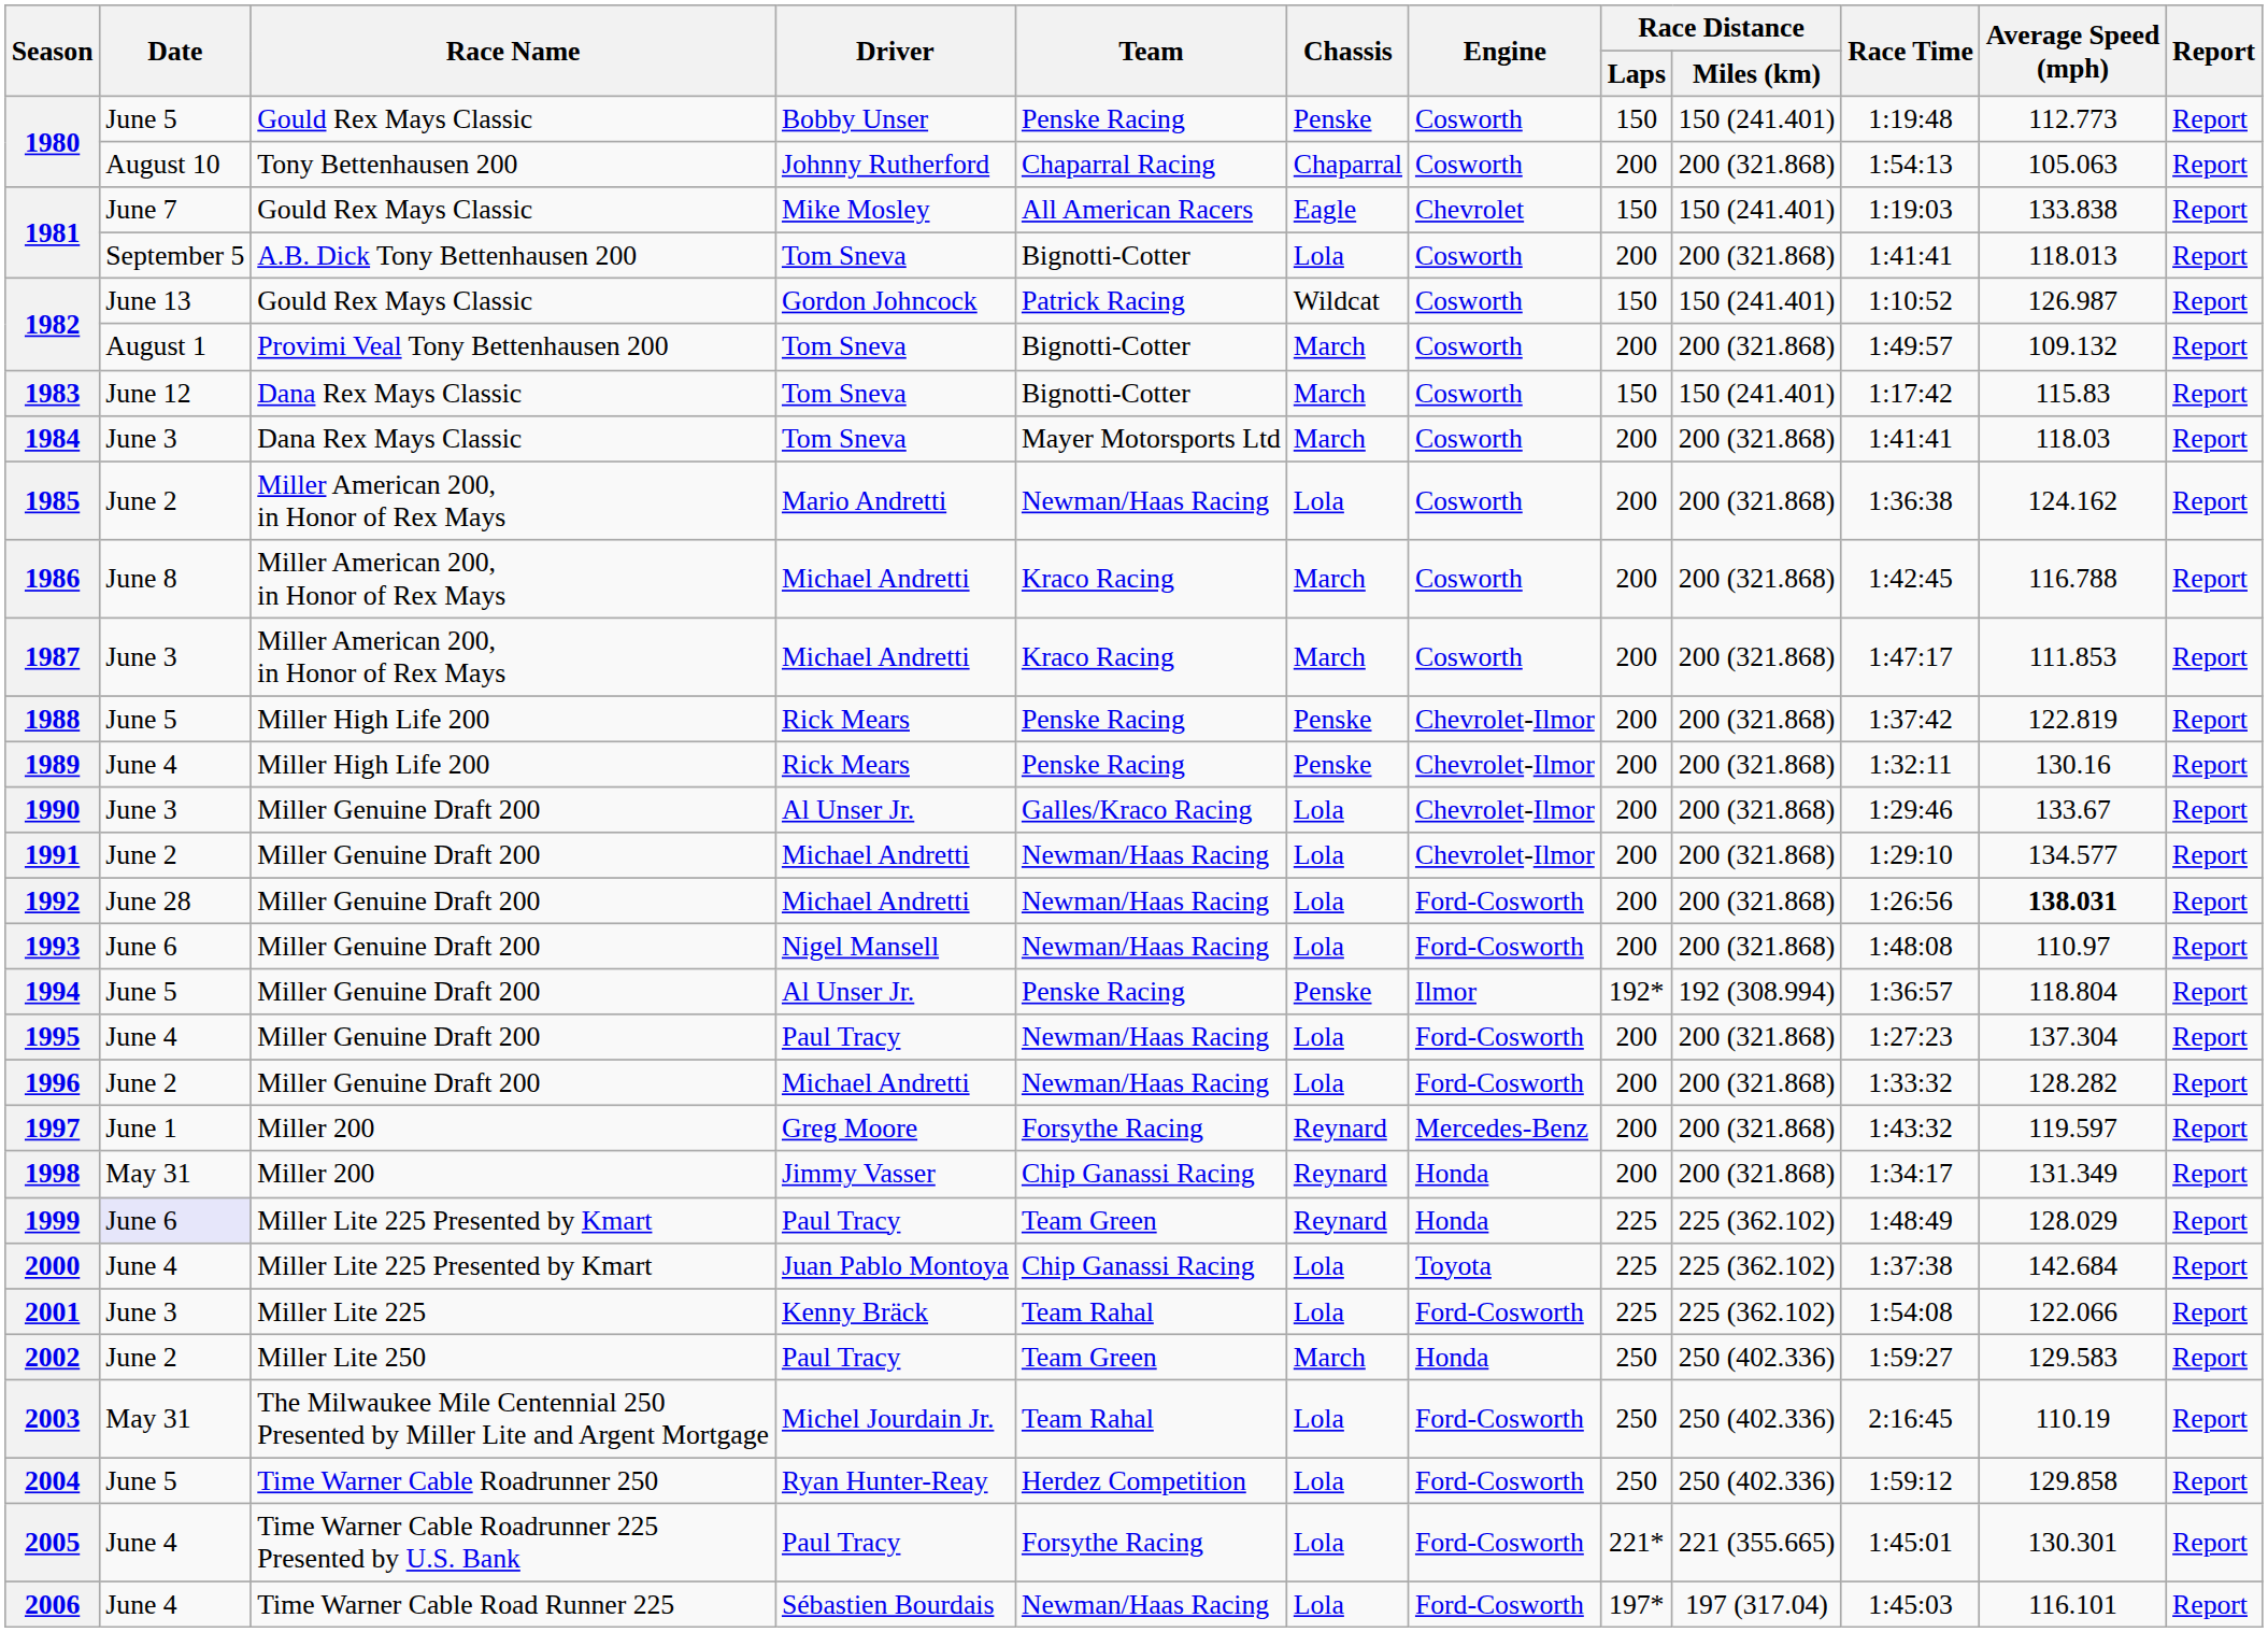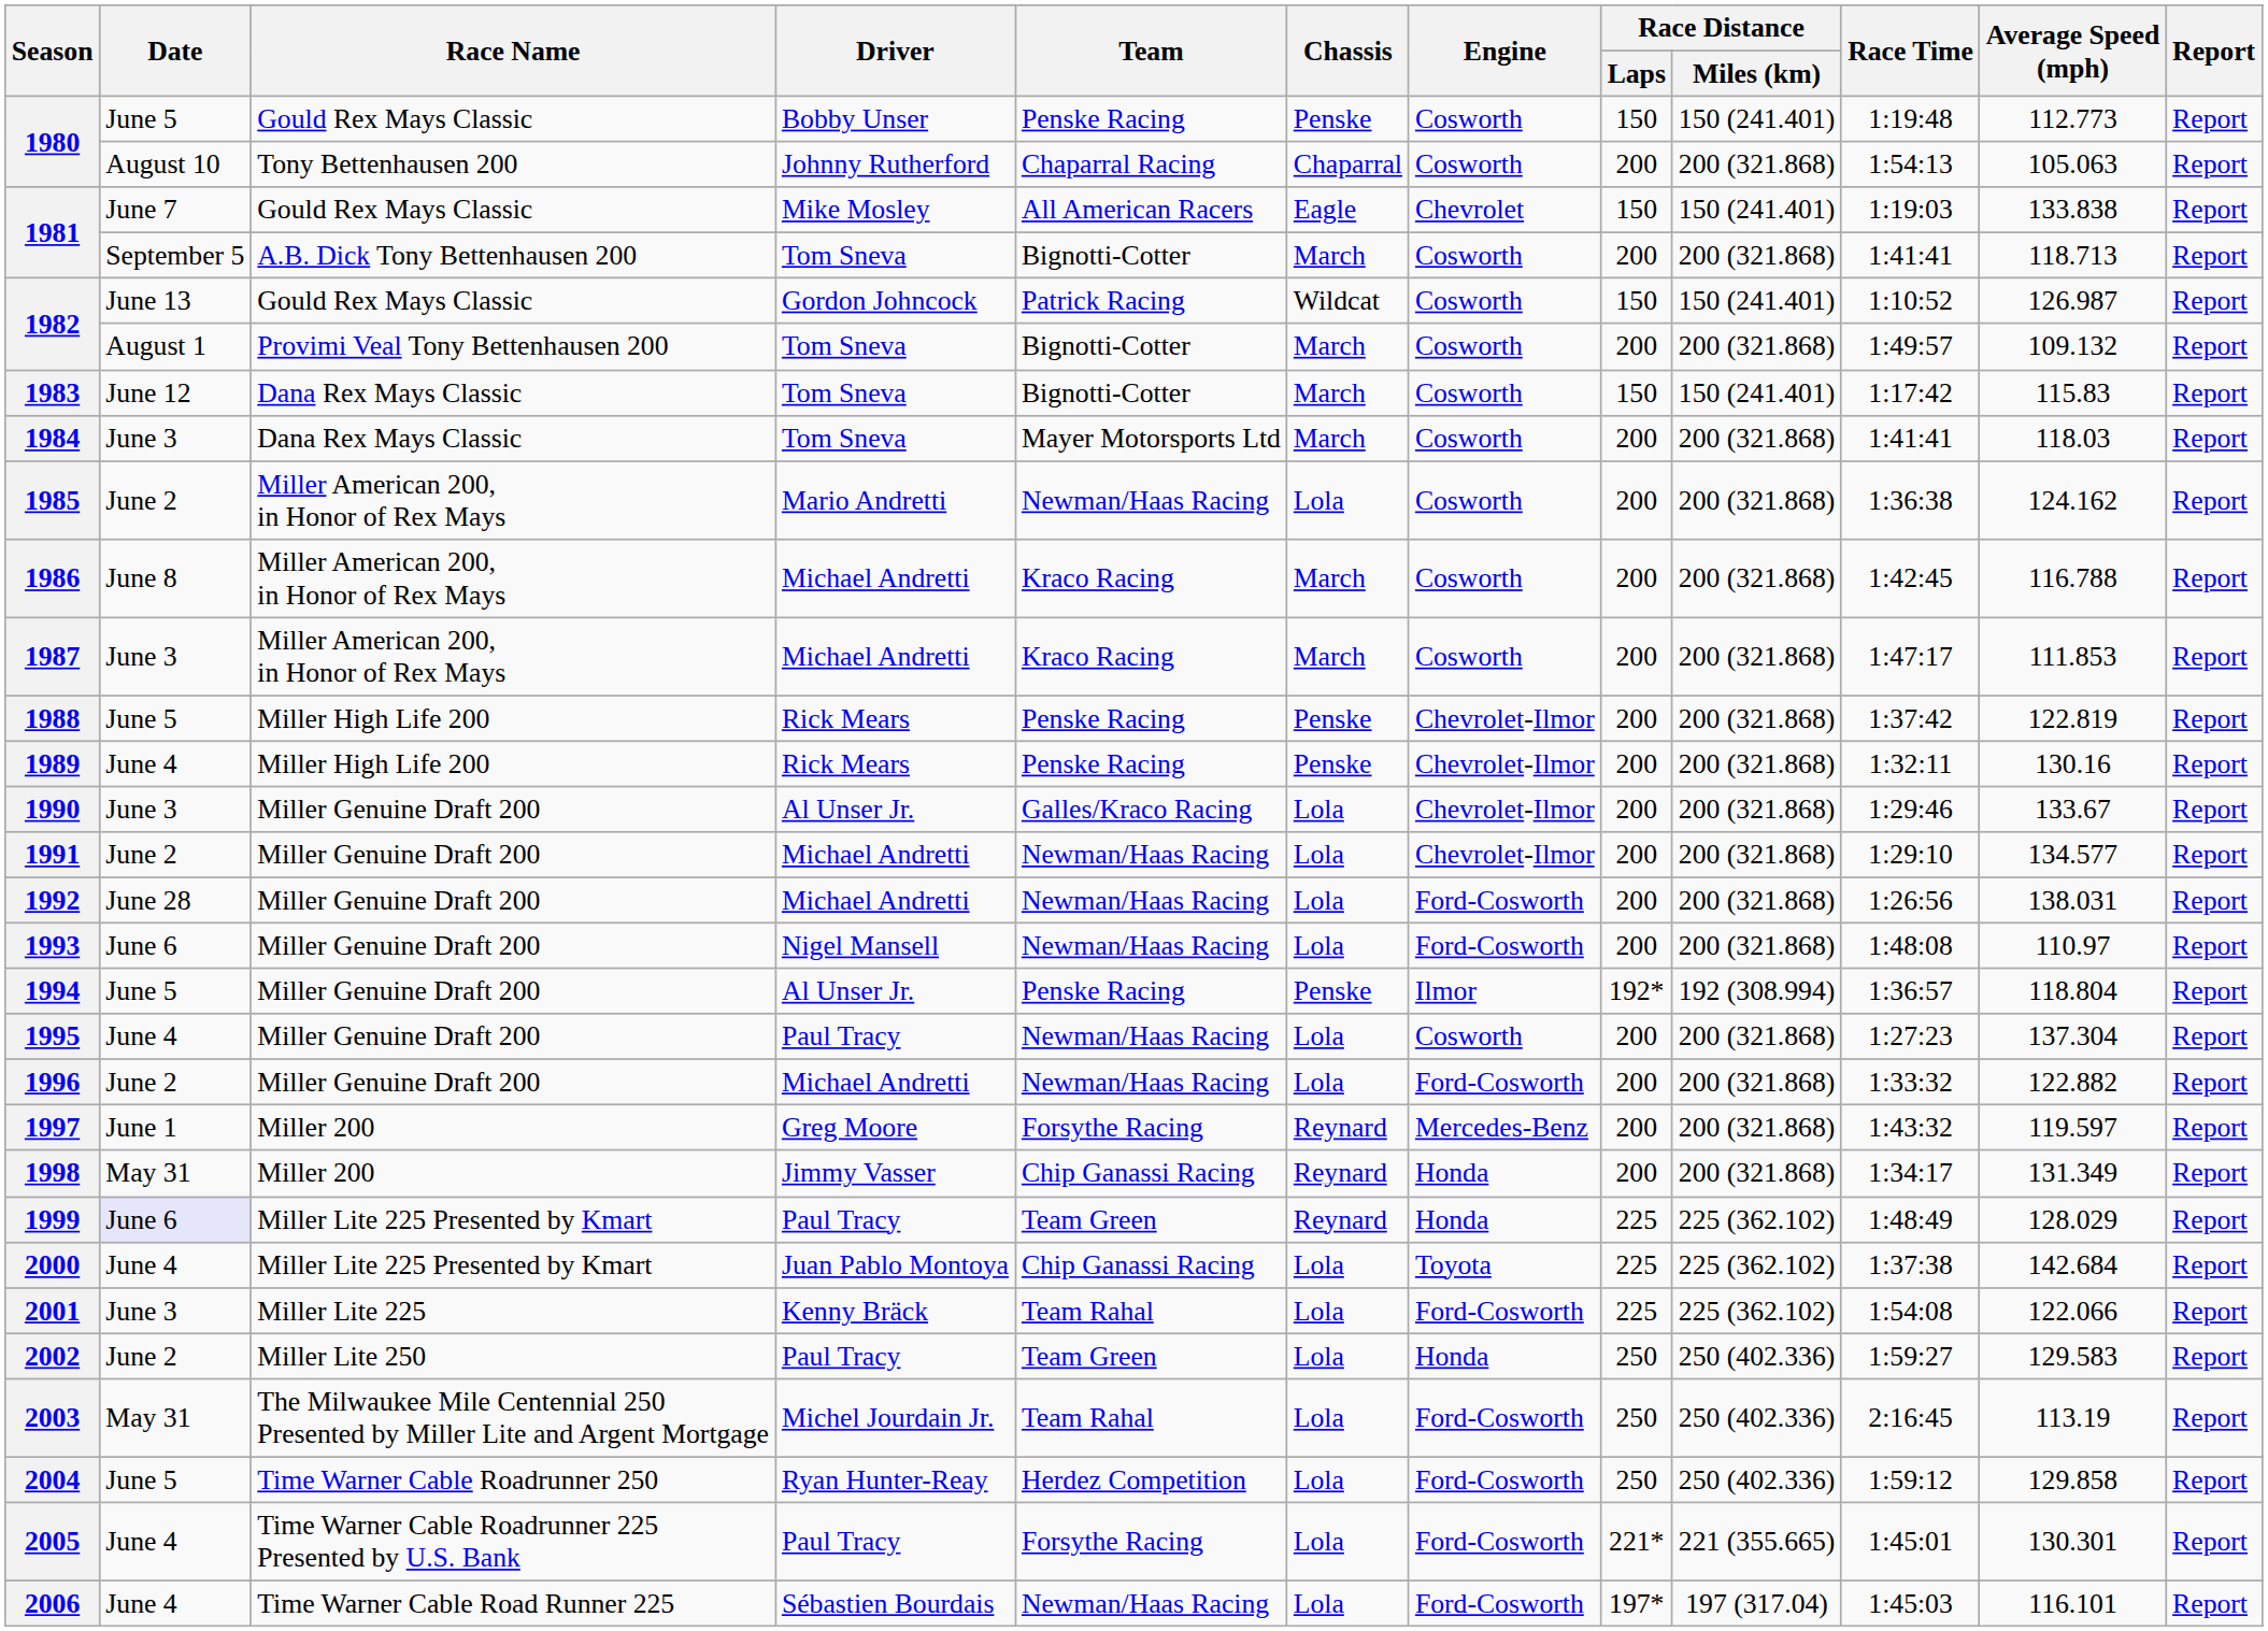1981 / Tom Sneva | Chassis: Lola -> March
1981 / Tom Sneva | Average Speed (mph): 118.013 -> 118.713
1992 | Average Speed (mph): bold -> normal
1995 | Engine: Ford-Cosworth -> Cosworth
1996 | Average Speed (mph): 128.282 -> 122.882
2002 | Chassis: March -> Lola
2003 | Average Speed (mph): 110.19 -> 113.19
